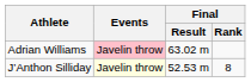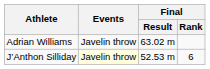Adrian Williams | Events: pink background -> no background
J’Anthon Silliday | Final / Rank: 8 -> 6
